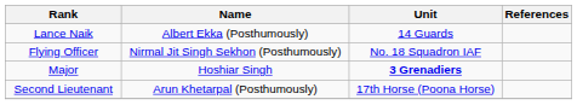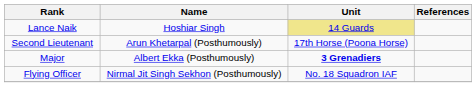Lance Naik | Name: Albert Ekka (Posthumously) -> Hoshiar Singh
Lance Naik | Unit: no background -> khaki background
rows swapped: Flying Officer <-> Second Lieutenant
Major | Name: Hoshiar Singh -> Albert Ekka (Posthumously)
